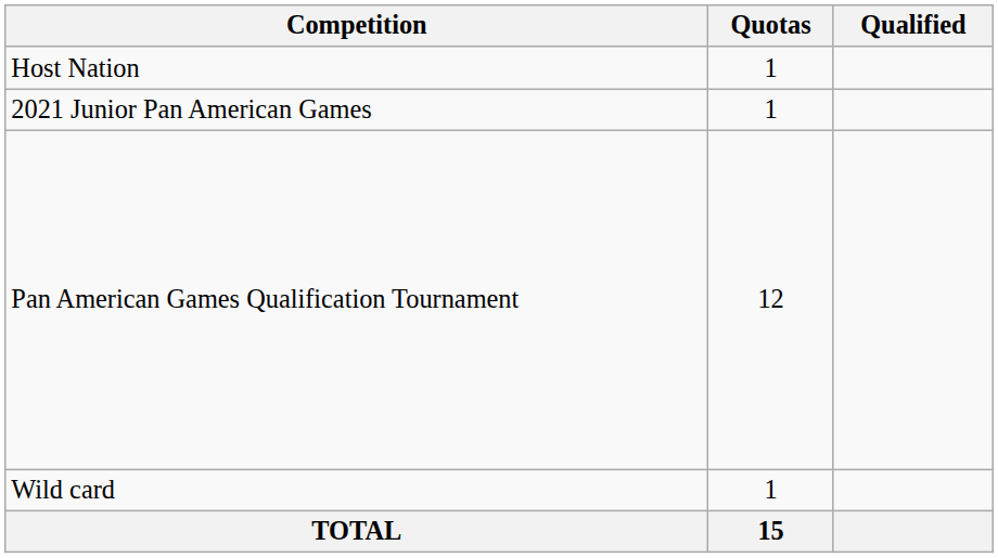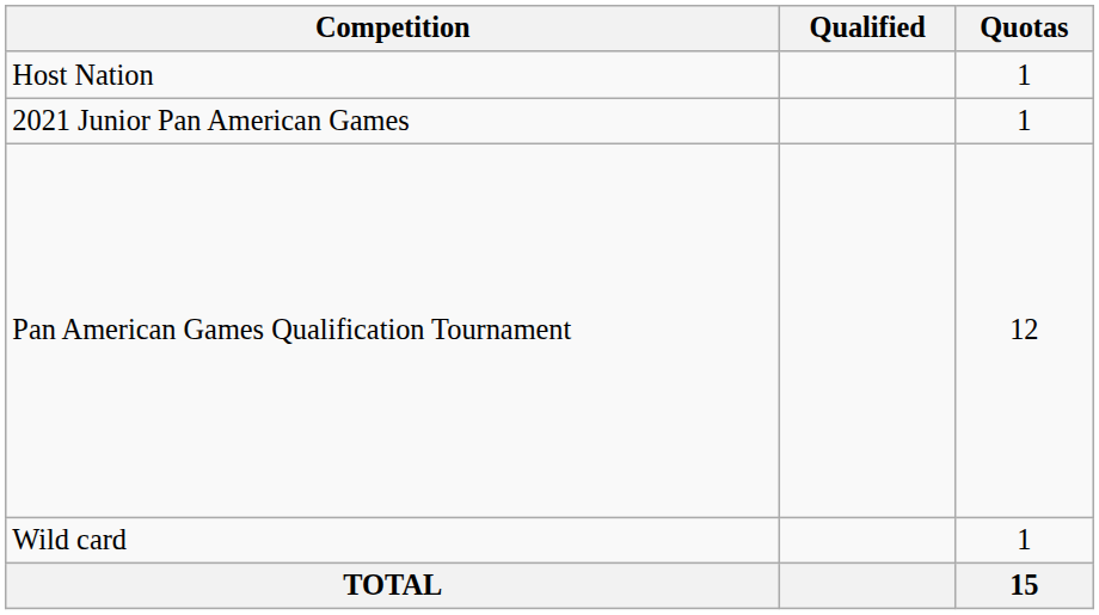columns swapped: Quotas <-> Qualified
